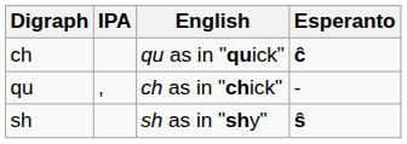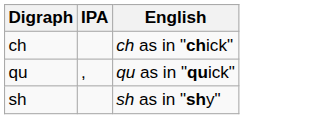- column: Esperanto | ĉ | - | ŝ
ch | English: qu as in "quick" -> ch as in "chick"
qu | English: ch as in "chick" -> qu as in "quick"
